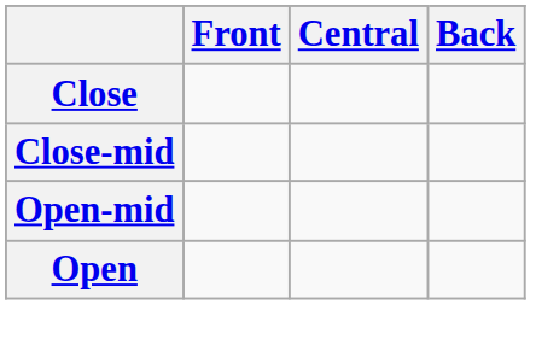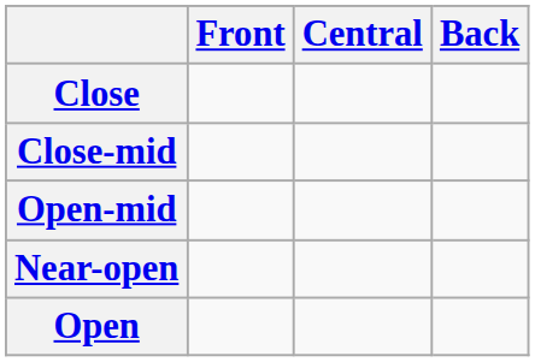+ row: Near-open
